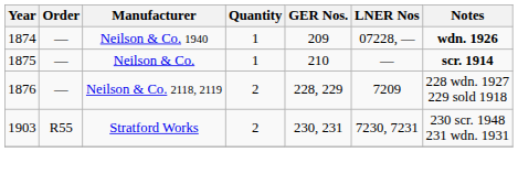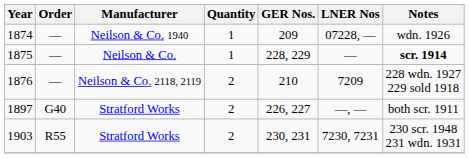1874 | Notes: bold -> normal
1875 | GER Nos.: 210 -> 228, 229
1876 | GER Nos.: 228, 229 -> 210
+ row: 1897 | G40 | Stratford Works | 2 | 226, 227 | —, — | both scr. 1911
